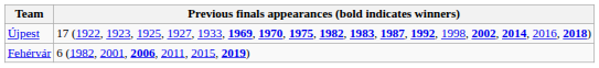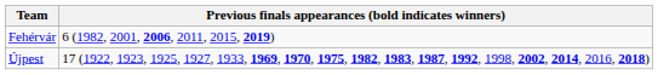rows swapped: Fehérvár <-> Újpest
